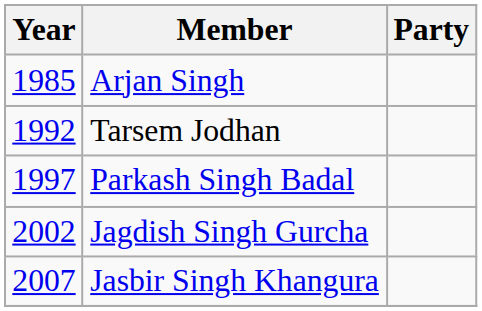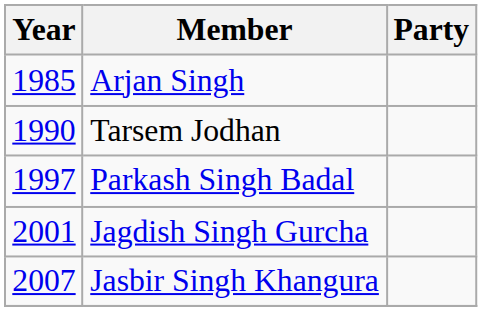Tarsem Jodhan | Year: 1992 -> 1990
Jagdish Singh Gurcha | Year: 2002 -> 2001
